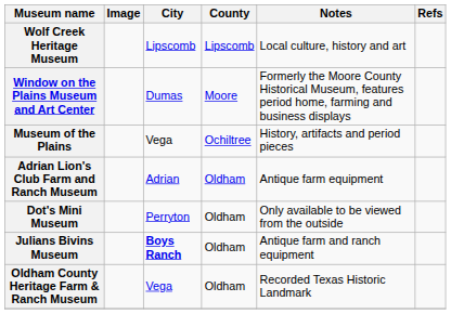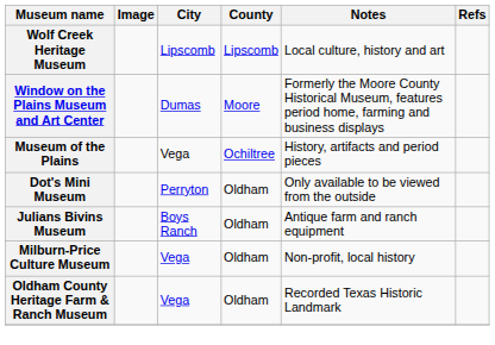- row: Adrian Lion's Club Farm and Ranch Museum | Adrian | Oldham | Antique farm equipment
Julians Bivins Museum | City: bold -> normal
+ row: Milburn-Price Culture Museum | Vega | Oldham | Non-profit, local history
